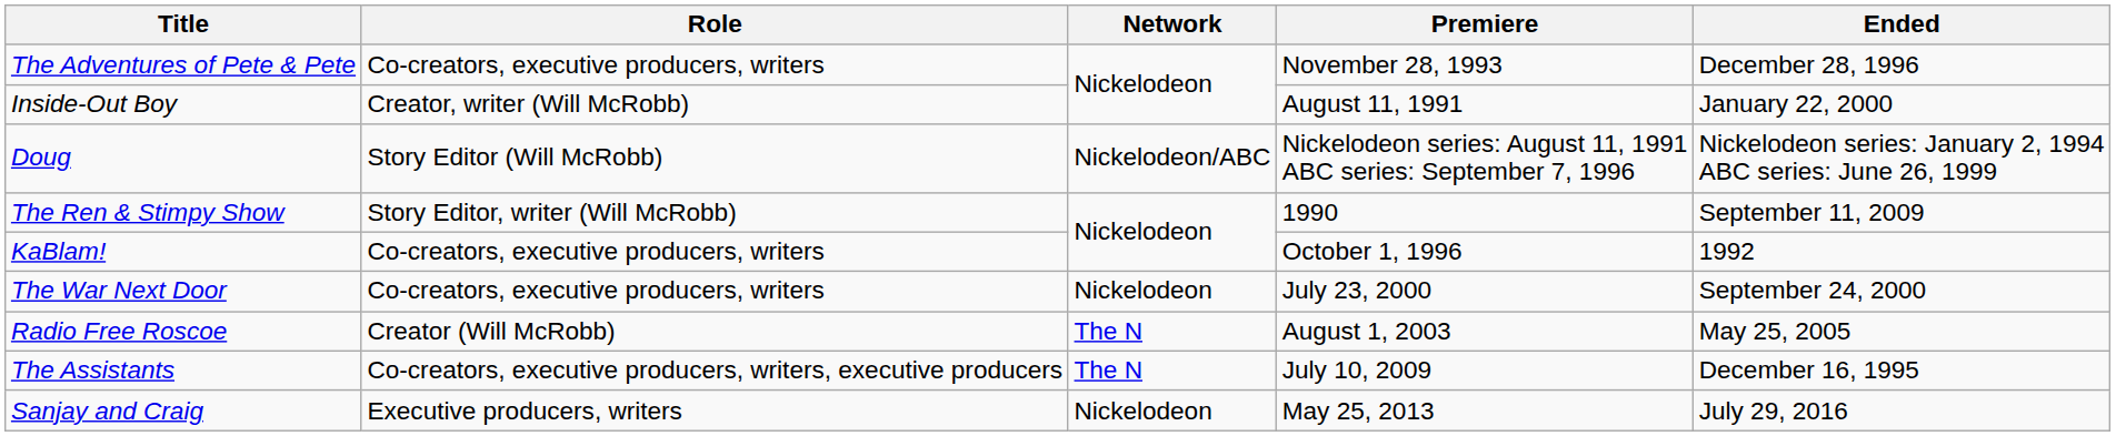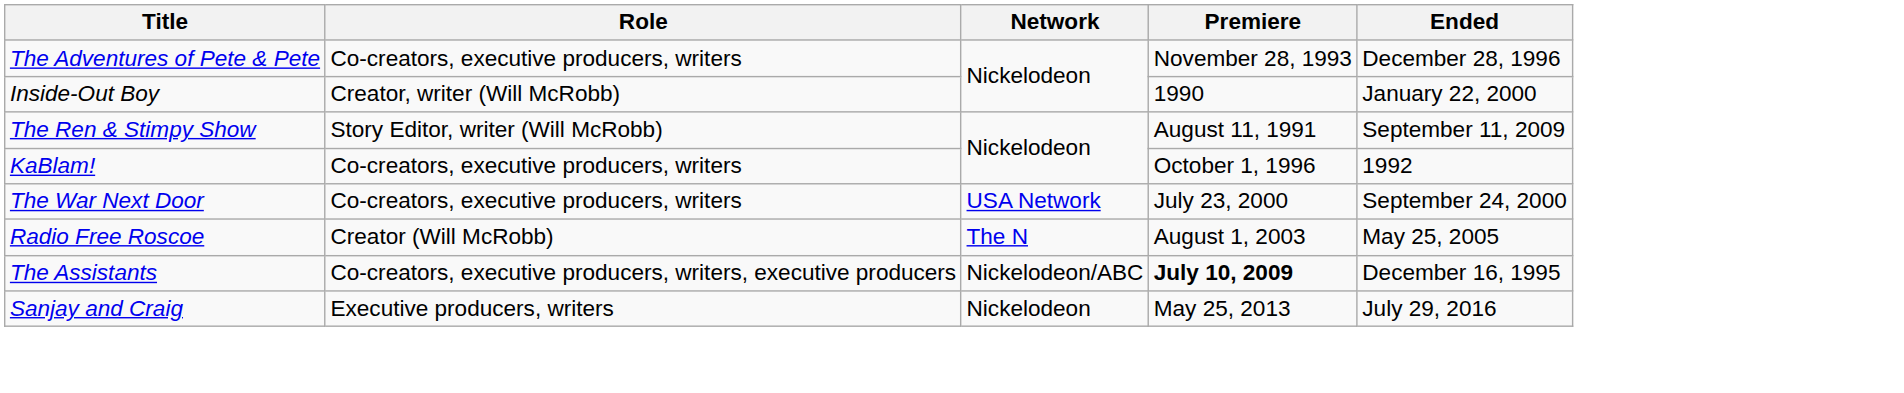Inside-Out Boy | Premiere: August 11, 1991 -> 1990
- row: Doug | Story Editor (Will McRobb) | Nickelodeon/ABC | Nickelodeon series: August 11, 1991 ABC series: September 7, 1996 | Nickelodeon series: January 2, 1994 ABC series: June 26, 1999
The Ren & Stimpy Show | Premiere: 1990 -> August 11, 1991
The War Next Door | Network: Nickelodeon -> USA Network
The Assistants | Network: The N -> Nickelodeon/ABC
The Assistants | Premiere: normal -> bold
